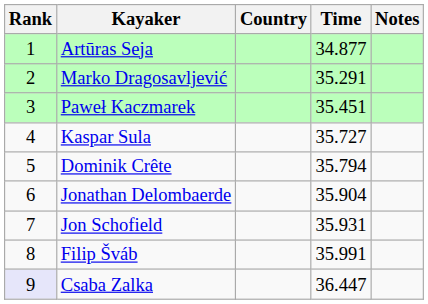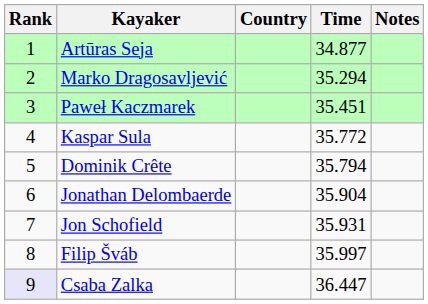Marko Dragosavljević | Time: 35.291 -> 35.294
Kaspar Sula | Time: 35.727 -> 35.772
Filip Šváb | Time: 35.991 -> 35.997
